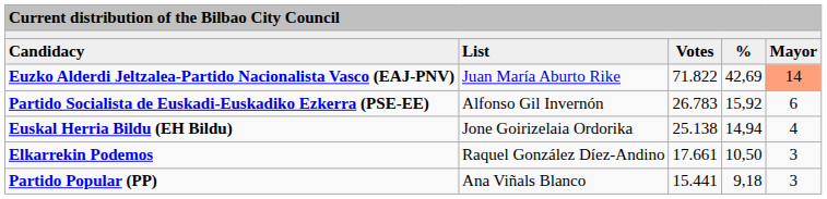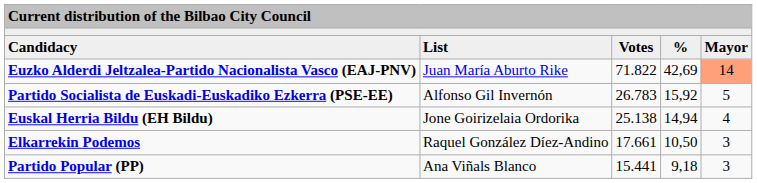Partido Socialista de Euskadi-Euskadiko Ezkerra (PSE-EE) | column 5: 6 -> 5
